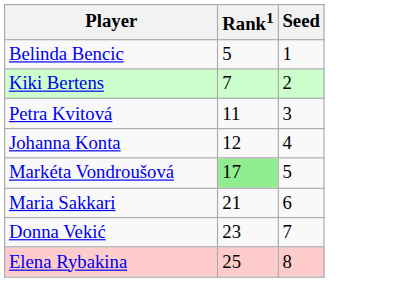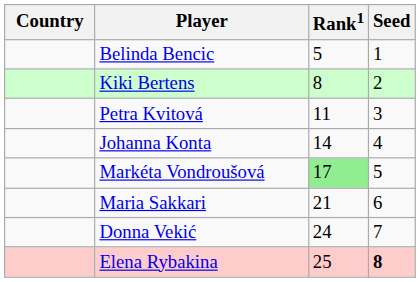+ column: Country
Kiki Bertens | Rank1: 7 -> 8
Johanna Konta | Rank1: 12 -> 14
Donna Vekić | Rank1: 23 -> 24
Elena Rybakina | Seed: normal -> bold
